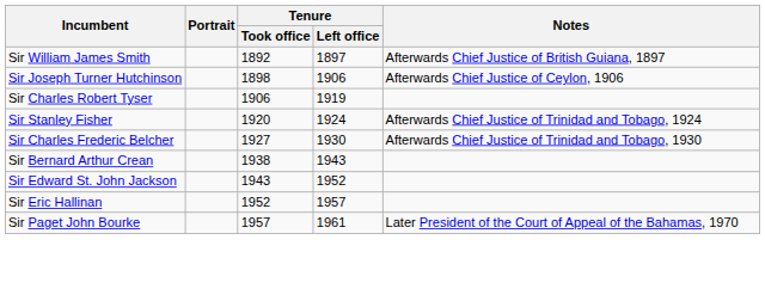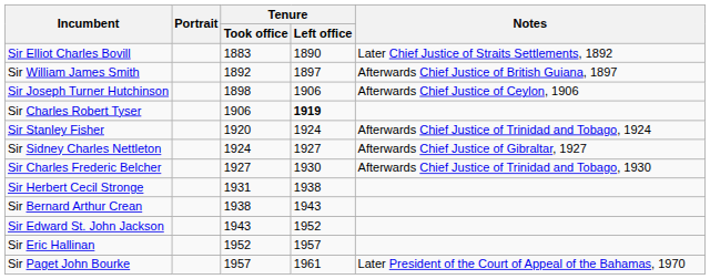+ row: Sir Elliot Charles Bovill | 1883 | 1890 | Later Chief Justice of Straits Settlements, 1892
Sir Charles Robert Tyser | Tenure / Left office: normal -> bold
+ row: Sir Sidney Charles Nettleton | 1924 | 1927 | Afterwards Chief Justice of Gibraltar, 1927
+ row: Sir Herbert Cecil Stronge | 1931 | 1938
